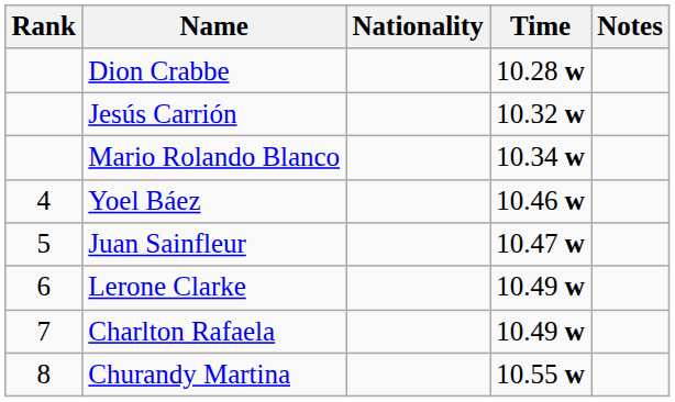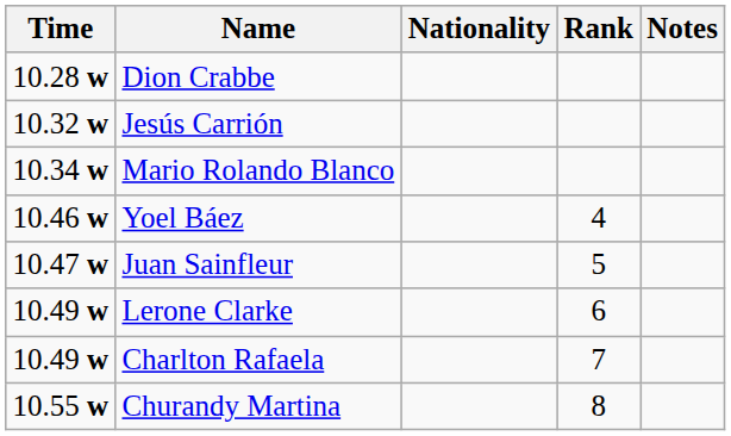columns swapped: Rank <-> Time
